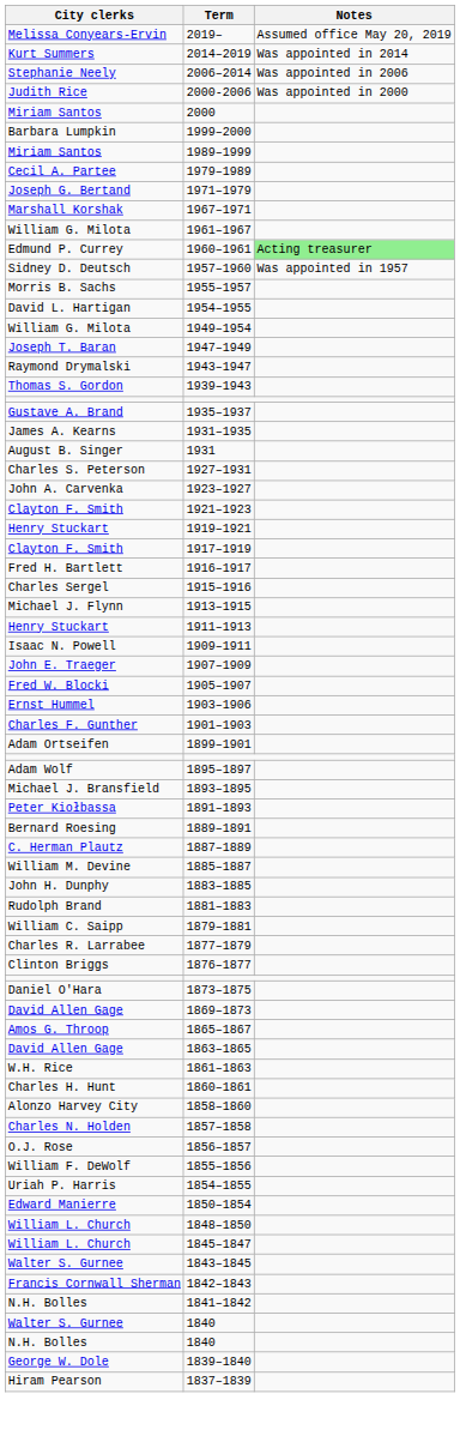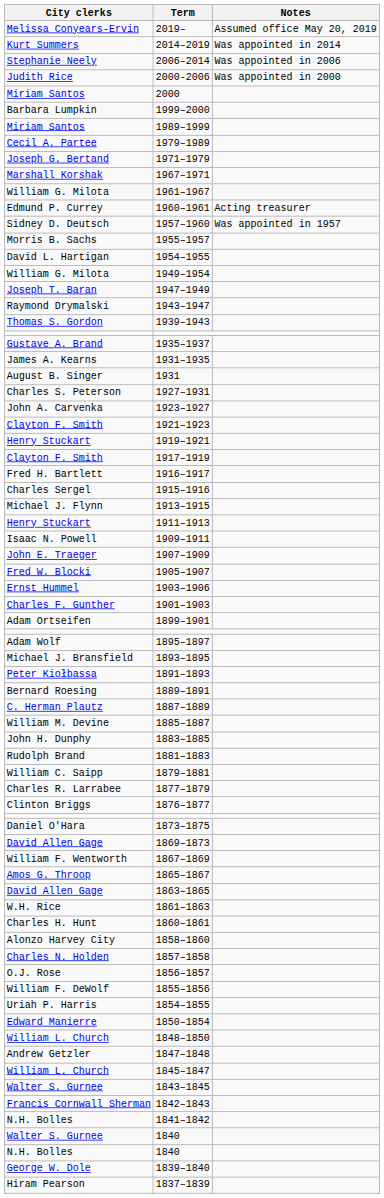1960–1961 | Notes: lightgreen background -> no background
+ row: William F. Wentworth | 1867–1869
+ row: Andrew Getzler | 1847–1848
